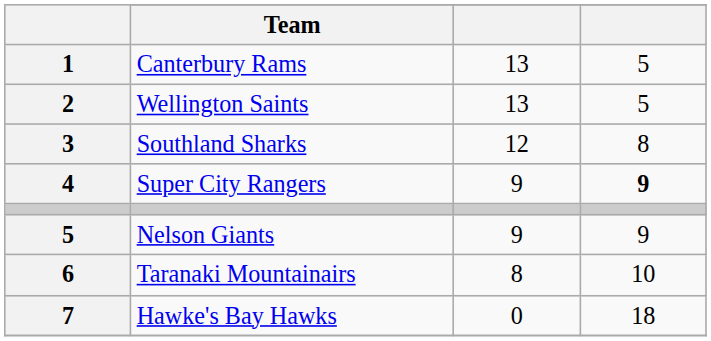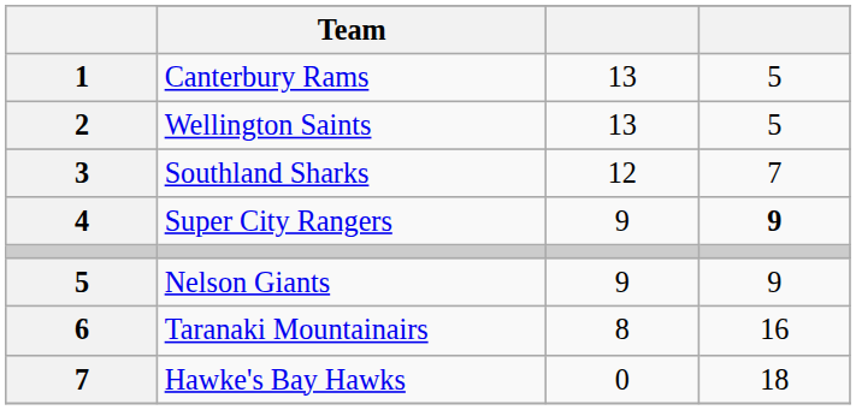Southland Sharks | column 4: 8 -> 7
Taranaki Mountainairs | column 4: 10 -> 16
